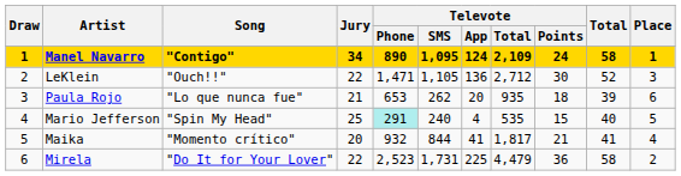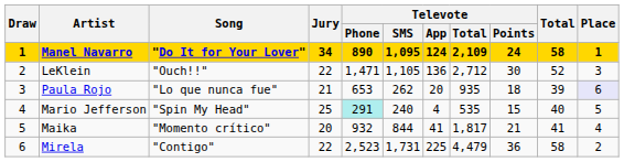Manel Navarro | Song: "Contigo" -> "Do It for Your Lover"
Paula Rojo | Place: no background -> lavender background
Mirela | Song: "Do It for Your Lover" -> "Contigo"
